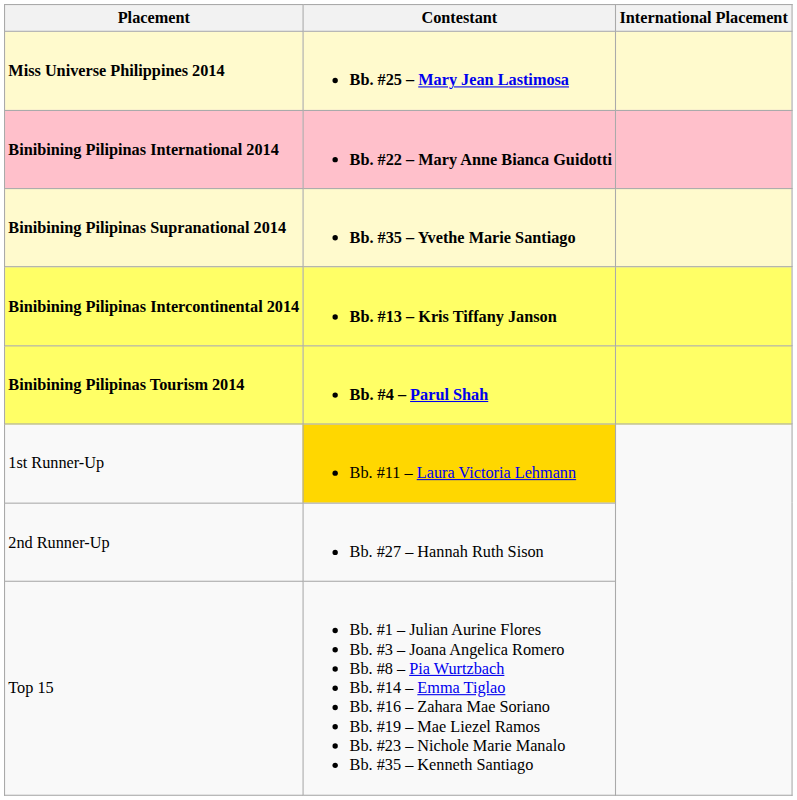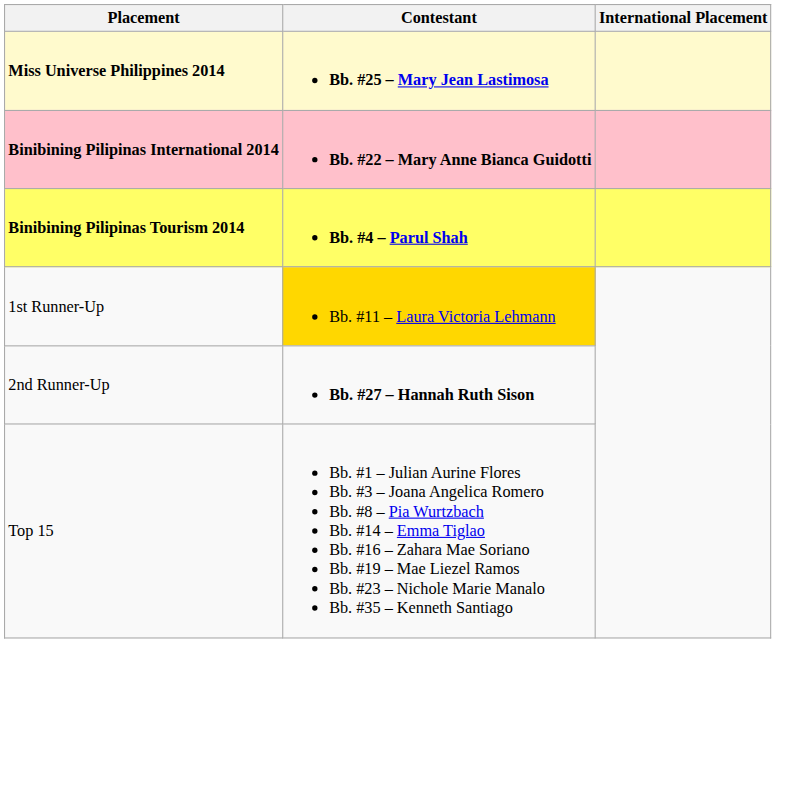- row: Binibining Pilipinas Supranational 2014 | Bb. #35 – Yvethe Marie Santiago
- row: Binibining Pilipinas Intercontinental 2014 | Bb. #13 – Kris Tiffany Janson
2nd Runner-Up | Contestant: normal -> bold
